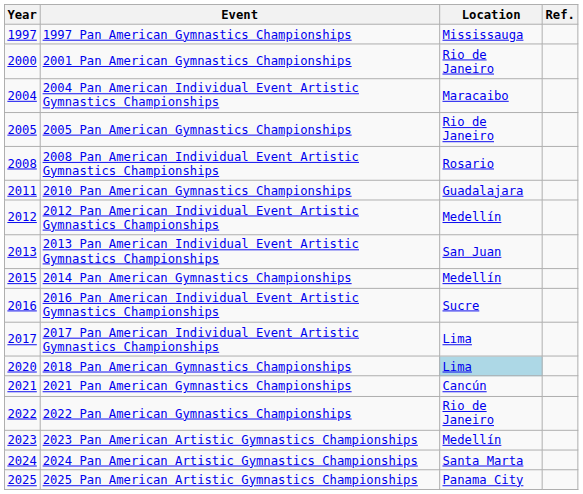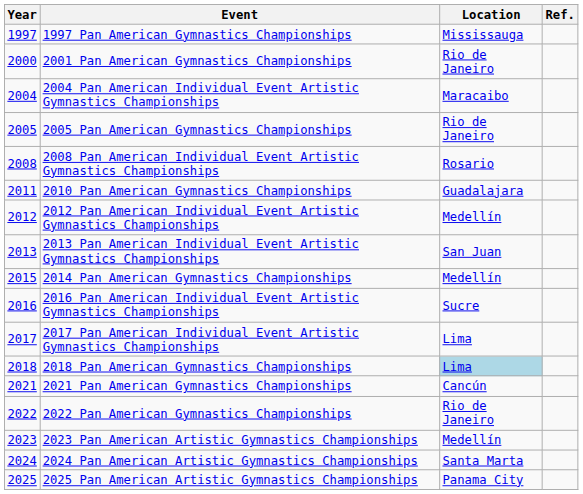2018 Pan American Gymnastics Championships | Year: 2020 -> 2018
